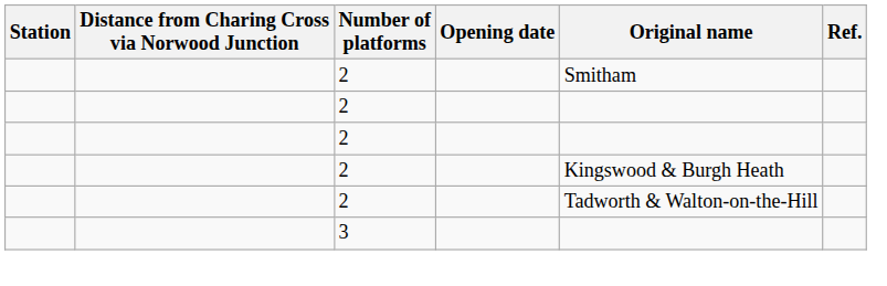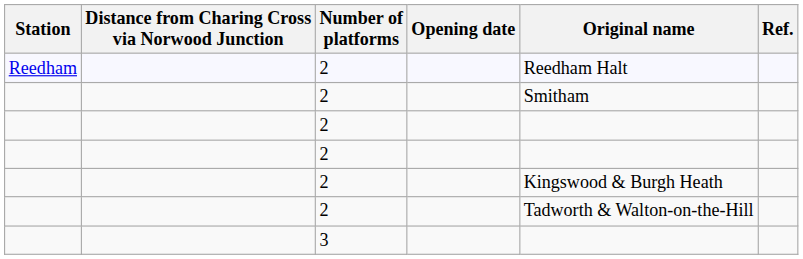+ row: Reedham | 2 | Reedham Halt
